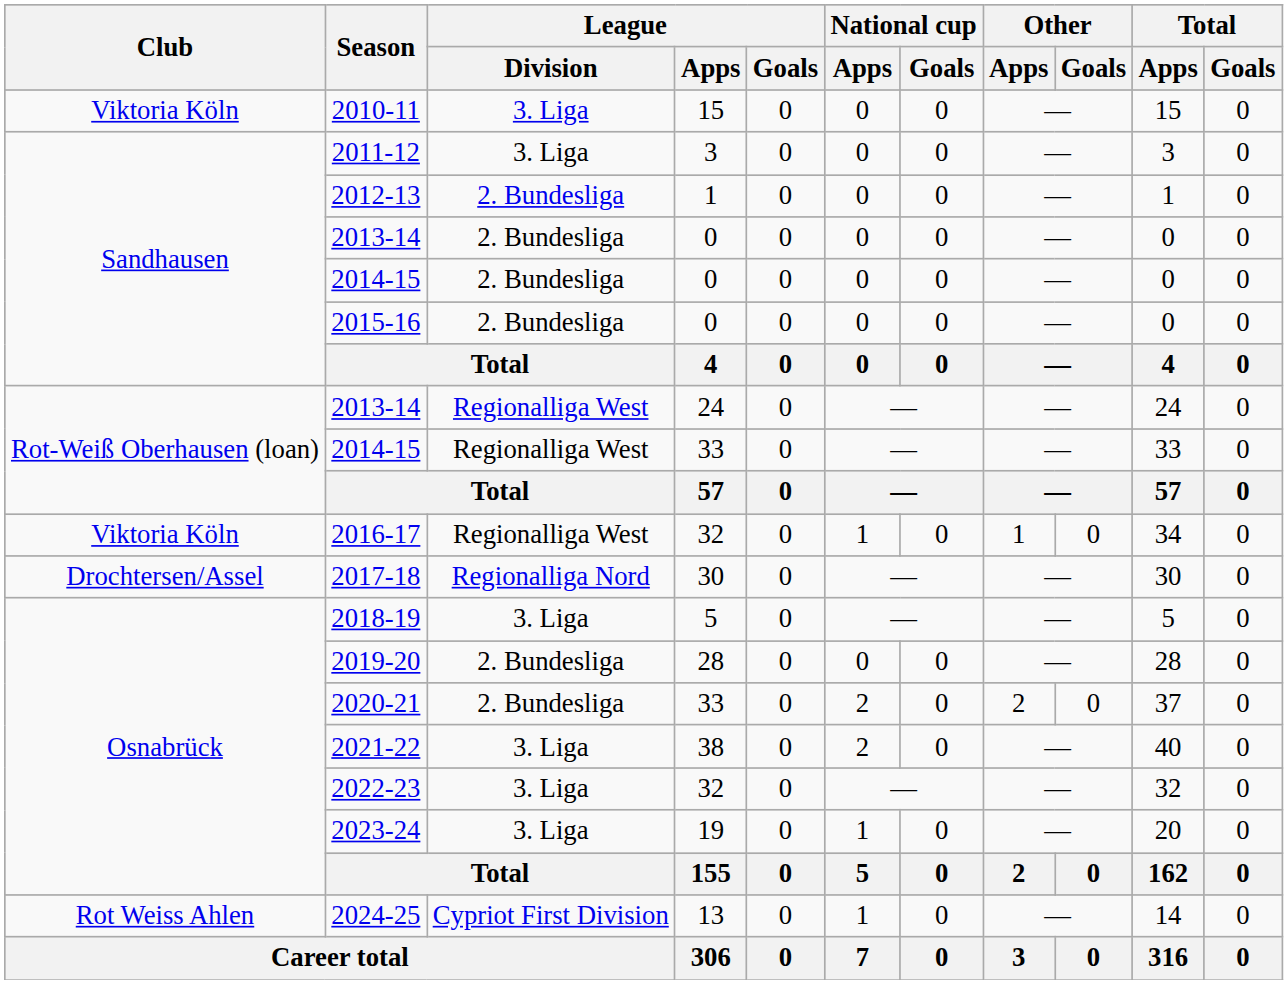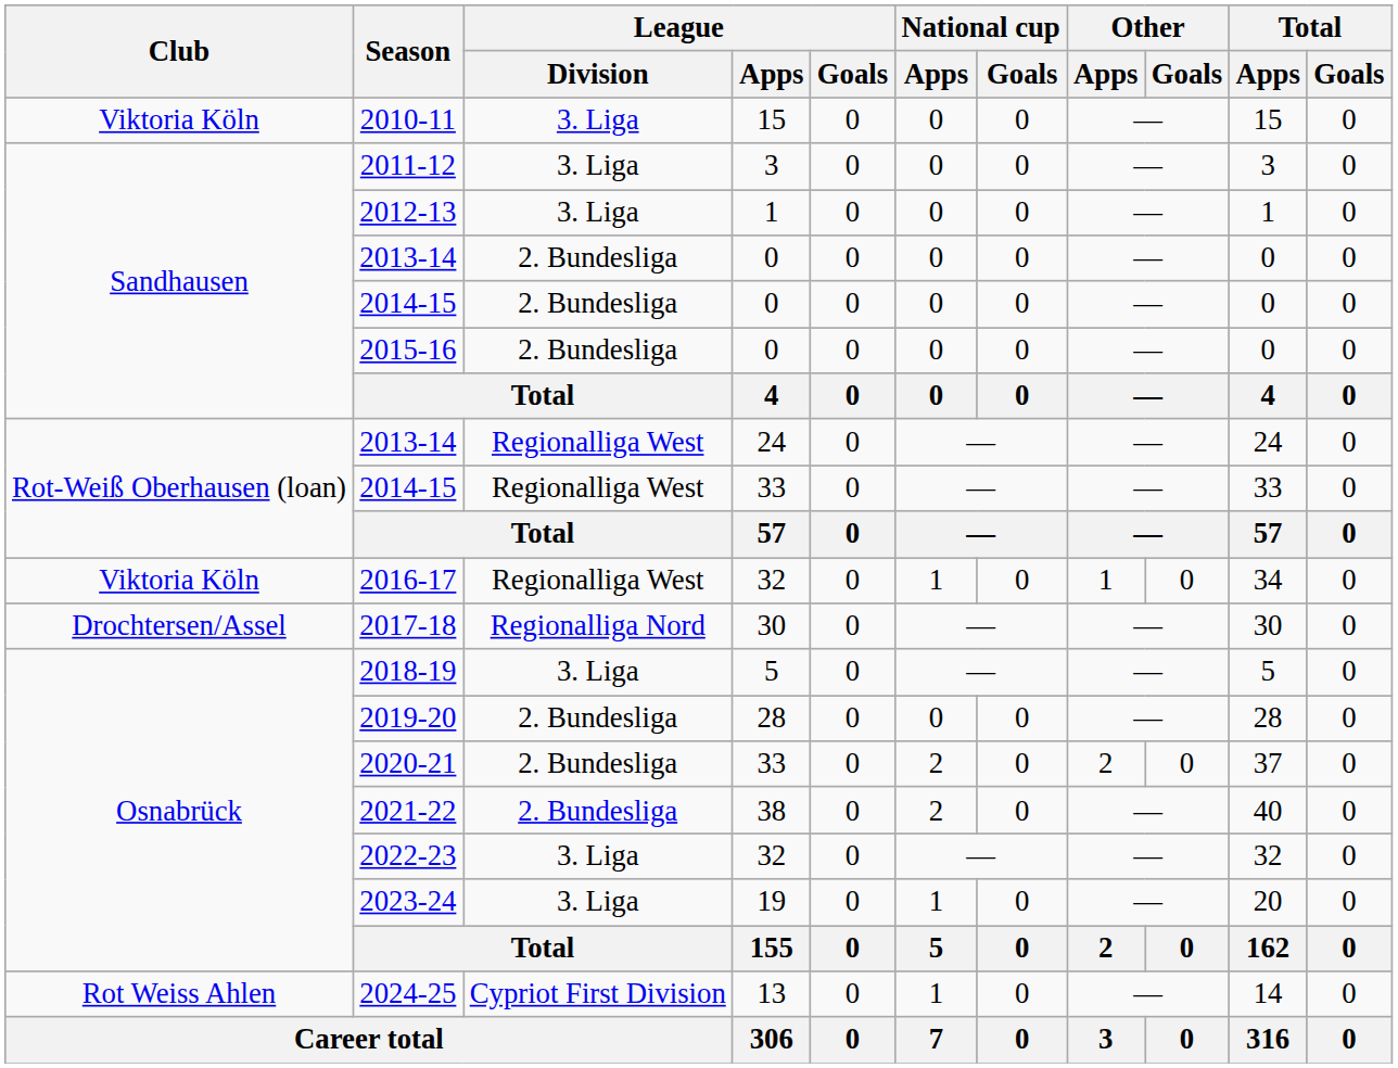2012-13 | League / Division: 2. Bundesliga -> 3. Liga
2021-22 | League / Division: 3. Liga -> 2. Bundesliga
